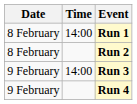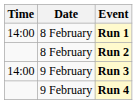columns swapped: Date <-> Time
